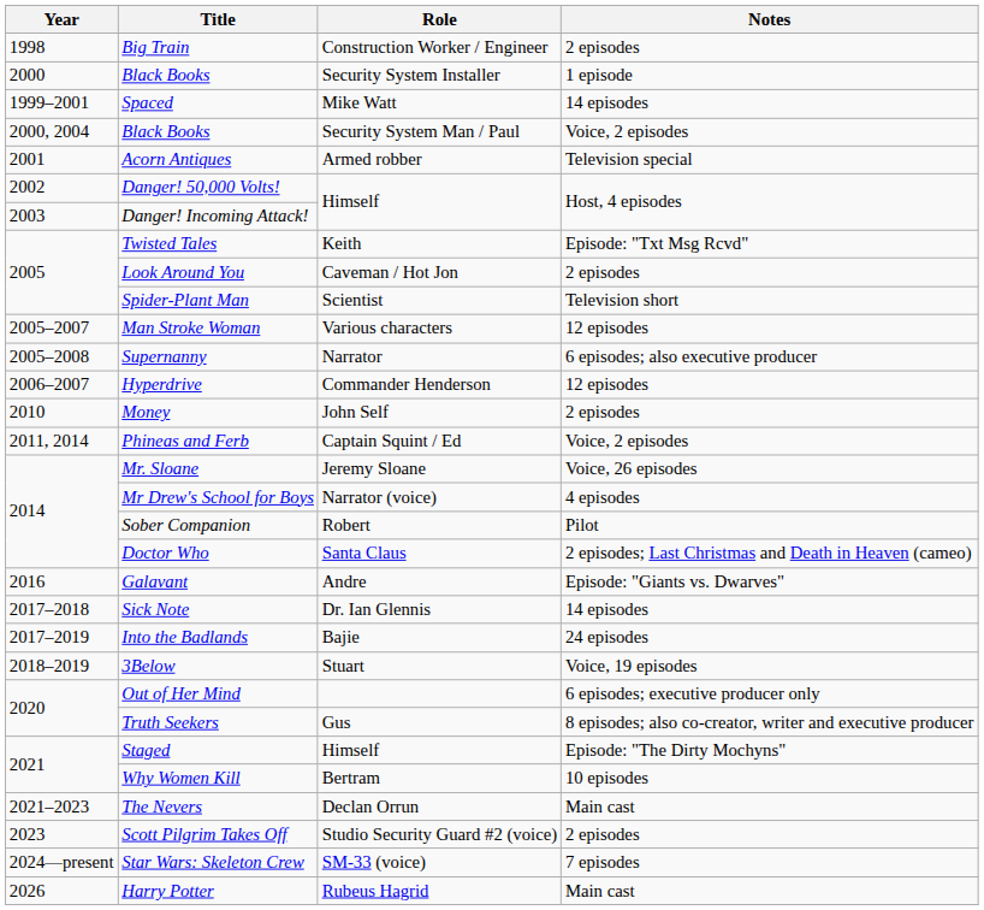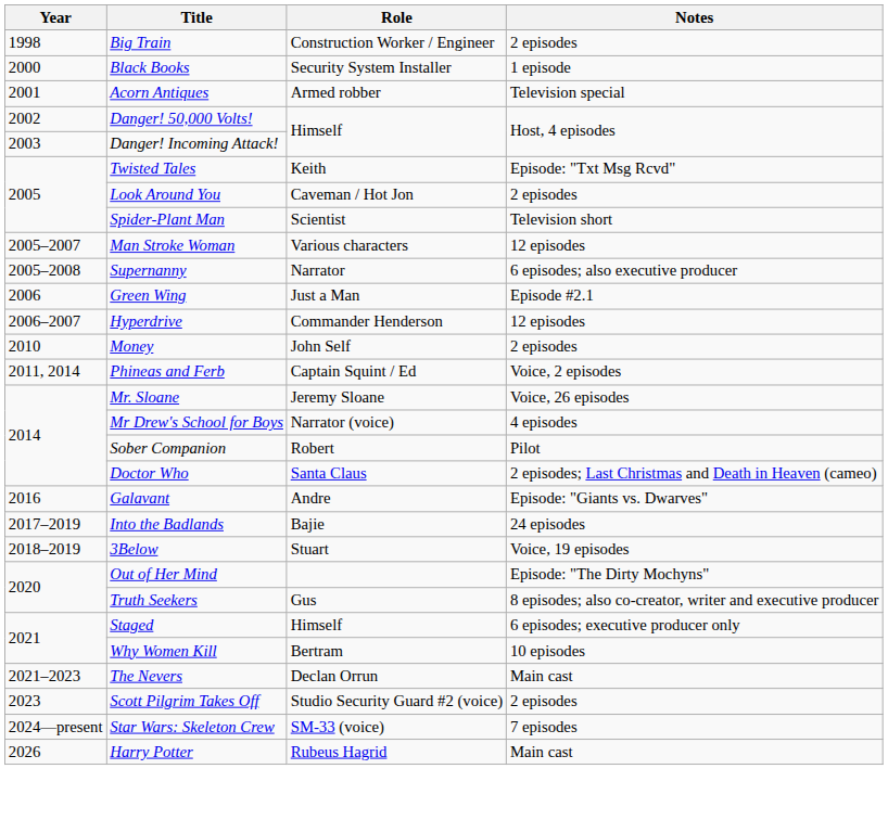- row: 1999–2001 | Spaced | Mike Watt | 14 episodes
- row: 2000, 2004 | Black Books | Security System Man / Paul | Voice, 2 episodes
+ row: 2006 | Green Wing | Just a Man | Episode #2.1
- row: 2017–2018 | Sick Note | Dr. Ian Glennis | 14 episodes
Out of Her Mind | Notes: 6 episodes; executive producer only -> Episode: "The Dirty Mochyns"
Staged | Notes: Episode: "The Dirty Mochyns" -> 6 episodes; executive producer only
